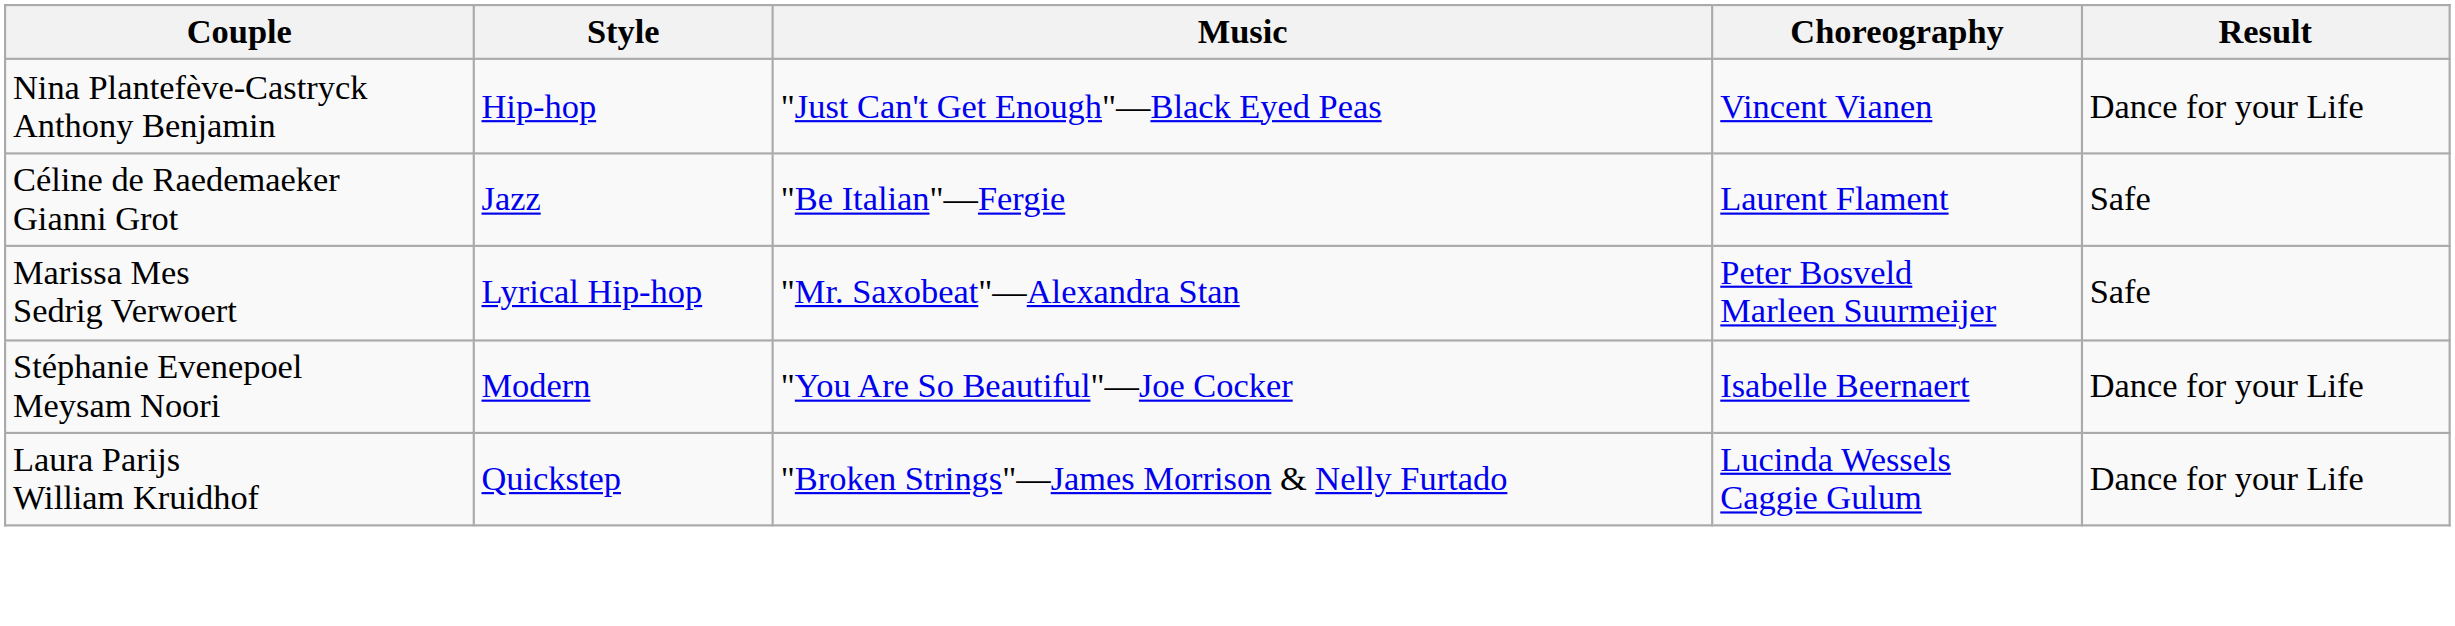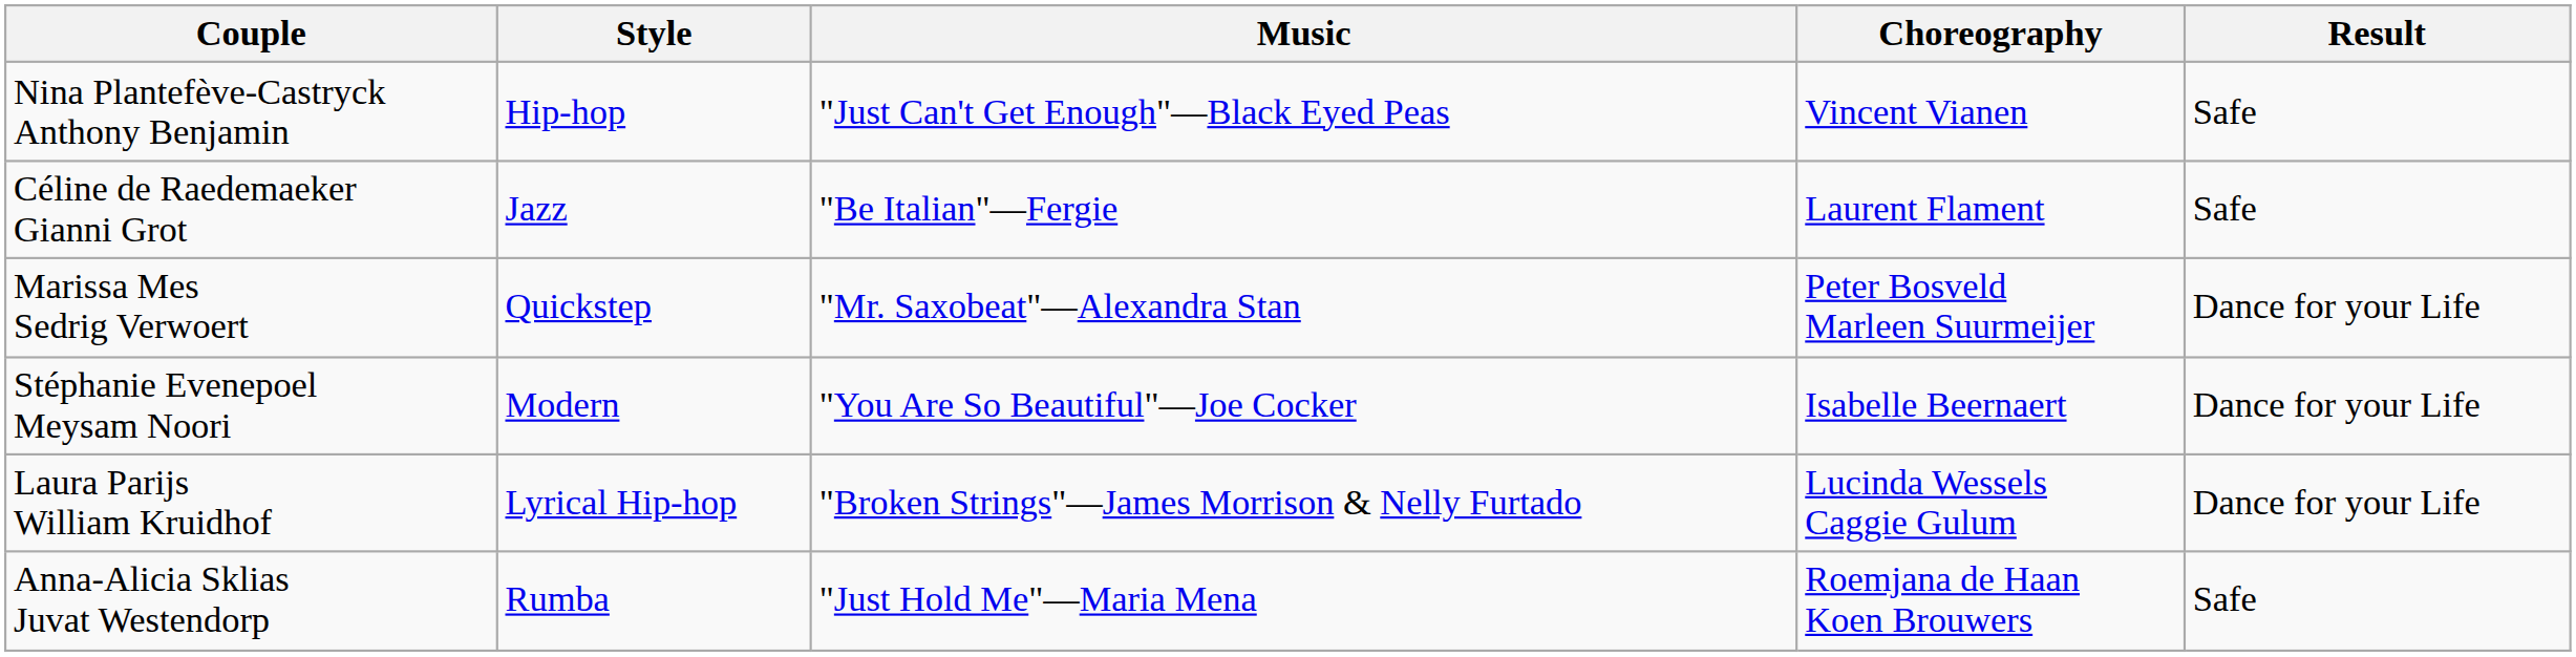Nina Plantefève-Castryck Anthony Benjamin | Result: Dance for your Life -> Safe
Marissa Mes Sedrig Verwoert | Style: Lyrical Hip-hop -> Quickstep
Marissa Mes Sedrig Verwoert | Result: Safe -> Dance for your Life
Laura Parijs William Kruidhof | Style: Quickstep -> Lyrical Hip-hop
+ row: Anna-Alicia Sklias Juvat Westendorp | Rumba | "Just Hold Me"—Maria Mena | Roemjana de Haan Koen Brouwers | Safe
